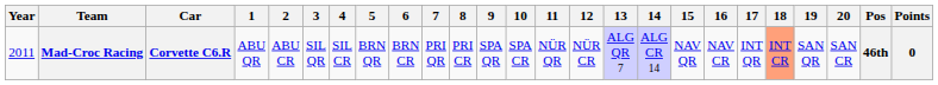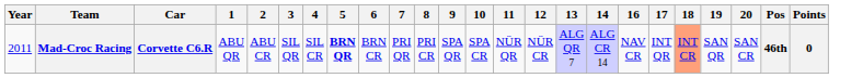- column: 15 | NAV QR
Mad-Croc Racing | 5: normal -> bold
